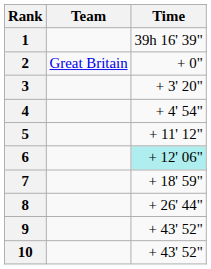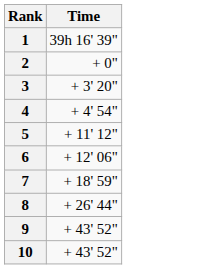- column: Team | Great Britain
6 | Time: paleturquoise background -> no background
